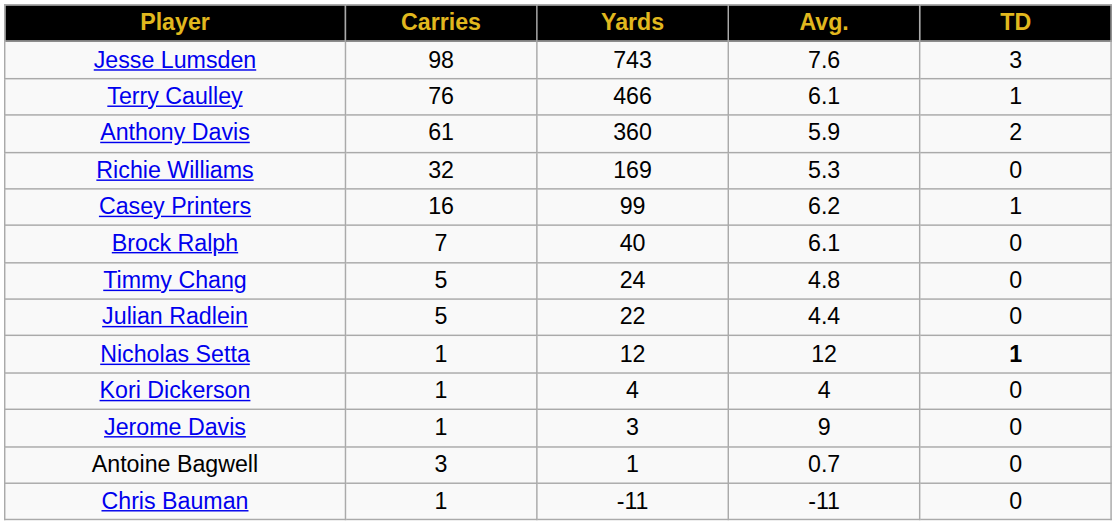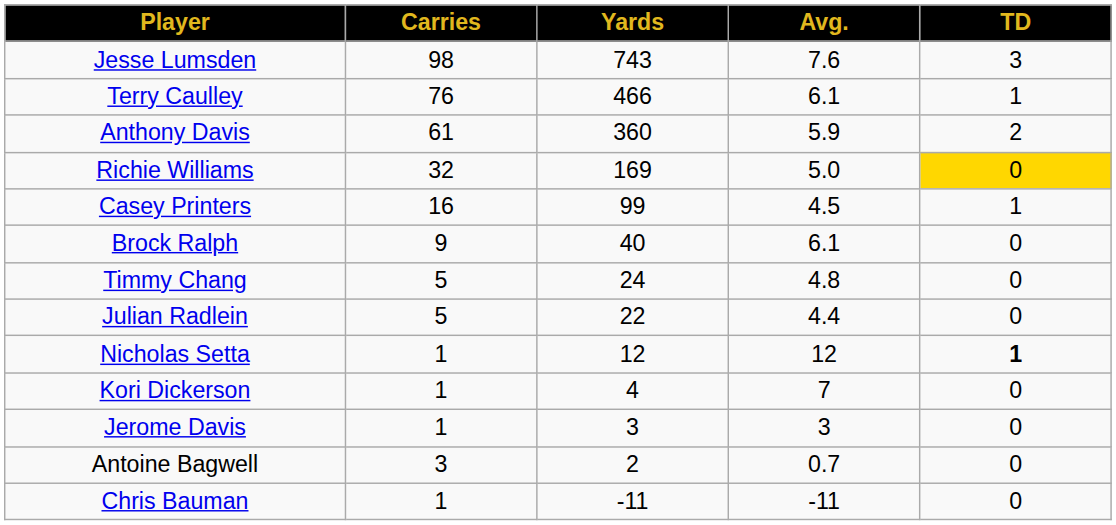Richie Williams | Avg.: 5.3 -> 5.0
Richie Williams | TD: no background -> gold background
Casey Printers | Avg.: 6.2 -> 4.5
Brock Ralph | Carries: 7 -> 9
Kori Dickerson | Avg.: 4 -> 7
Jerome Davis | Avg.: 9 -> 3
Antoine Bagwell | Yards: 1 -> 2
